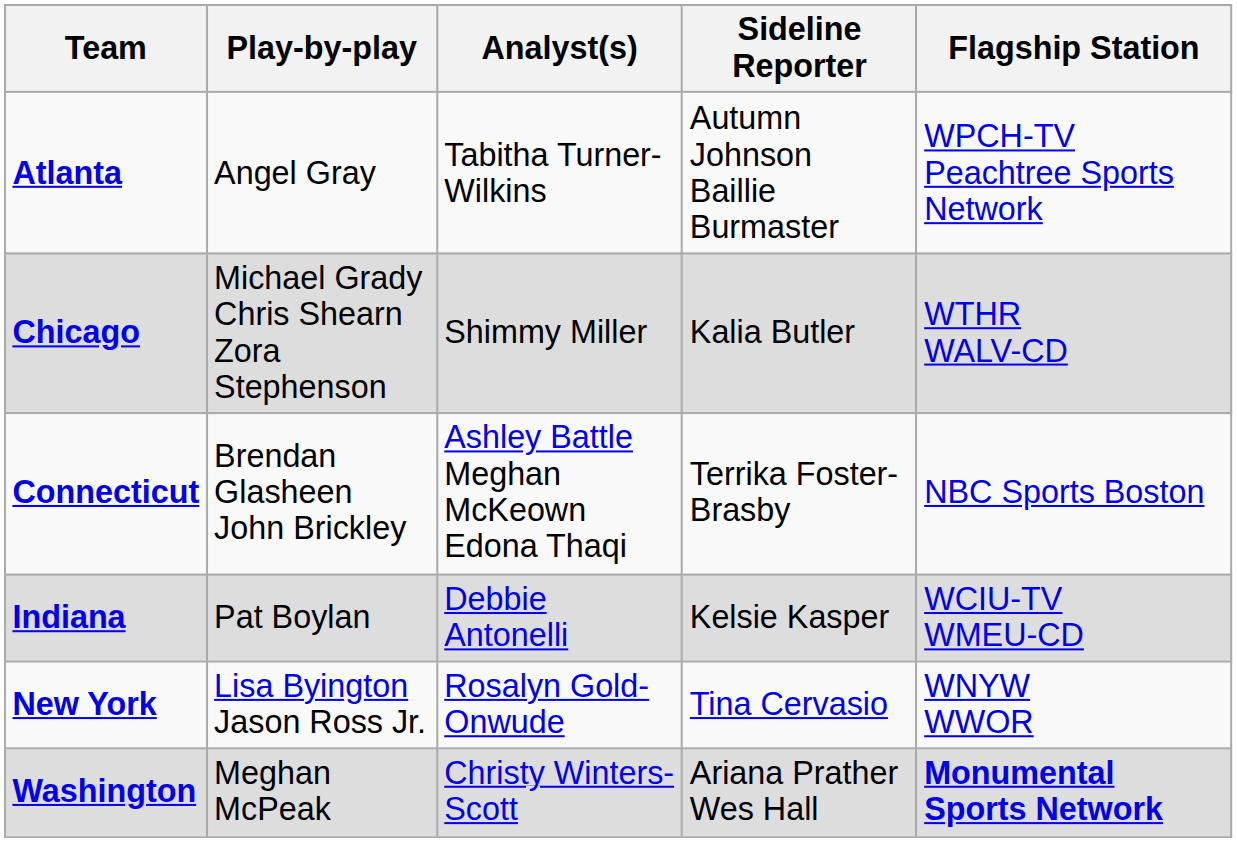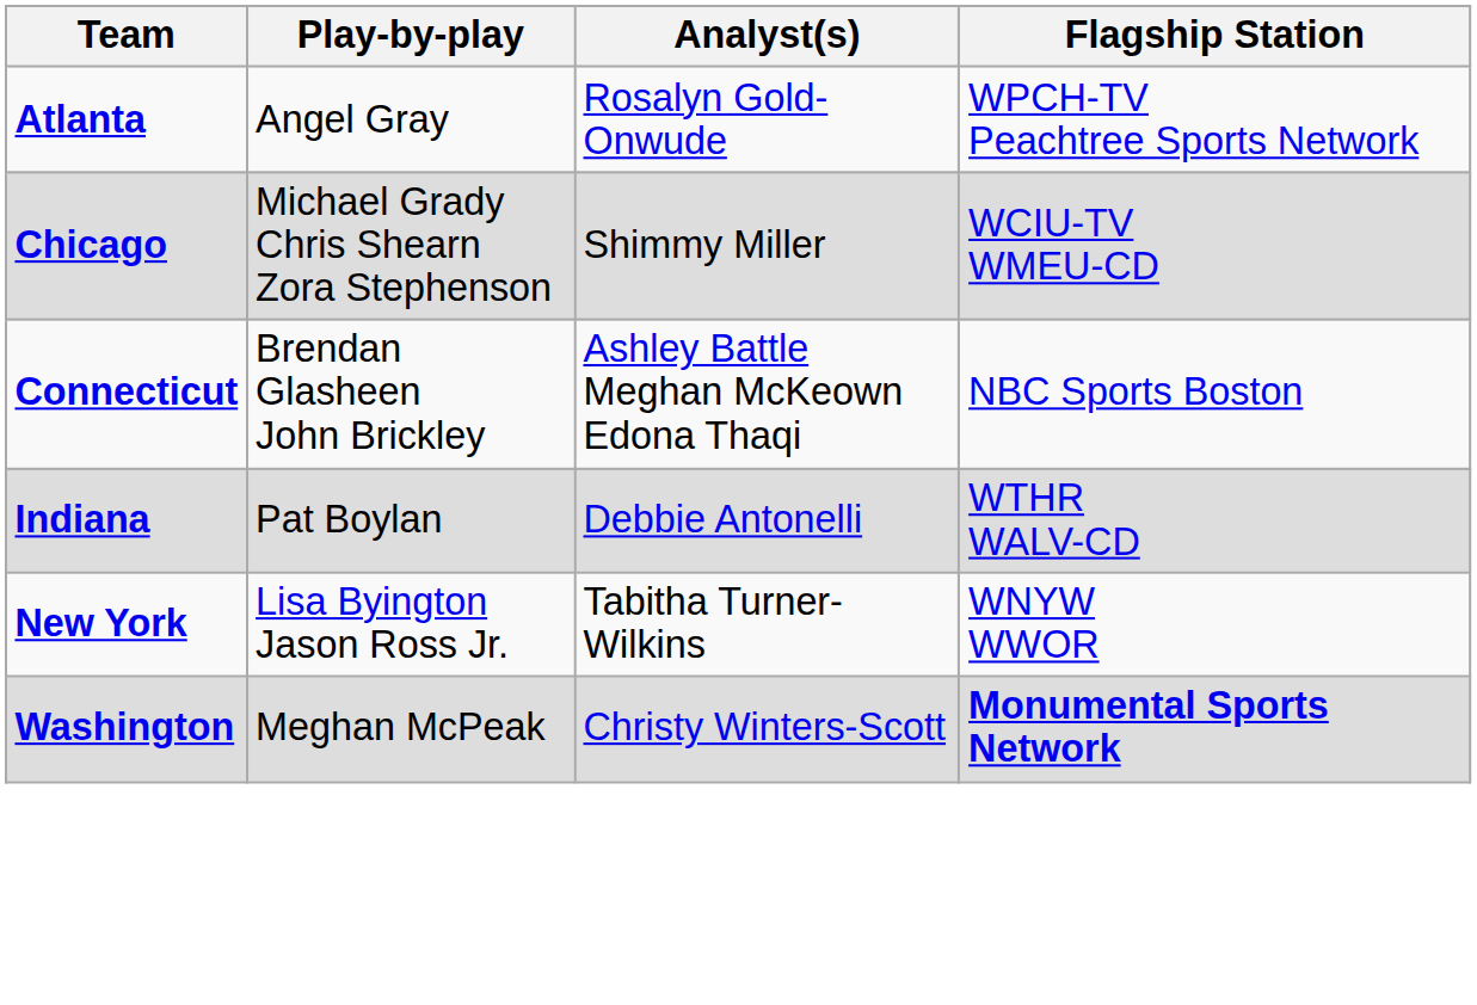- column: Sideline Reporter | Autumn Johnson Baillie Burmaster | Kalia Butler | Terrika Foster-Brasby | Kelsie Kasper | Tina Cervasio | Ariana Prather Wes Hall
Atlanta | Analyst(s): Tabitha Turner-Wilkins -> Rosalyn Gold-Onwude
Chicago | Flagship Station: WTHR WALV-CD -> WCIU-TV WMEU-CD
Indiana | Flagship Station: WCIU-TV WMEU-CD -> WTHR WALV-CD
New York | Analyst(s): Rosalyn Gold-Onwude -> Tabitha Turner-Wilkins
